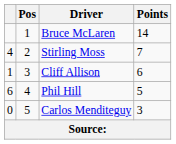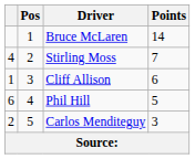Carlos Menditeguy | column 1: 0 -> 2
